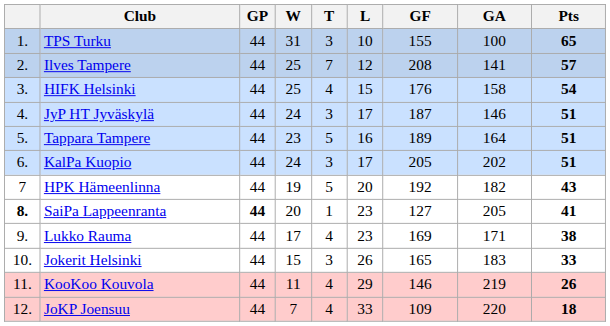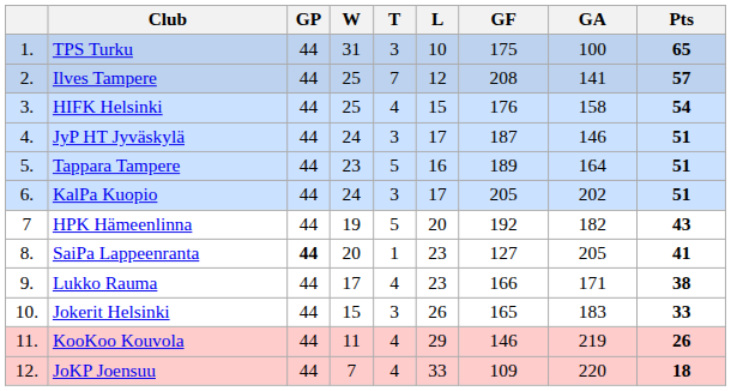TPS Turku | GF: 155 -> 175
SaiPa Lappeenranta | column 1: bold -> normal
Lukko Rauma | GF: 169 -> 166
